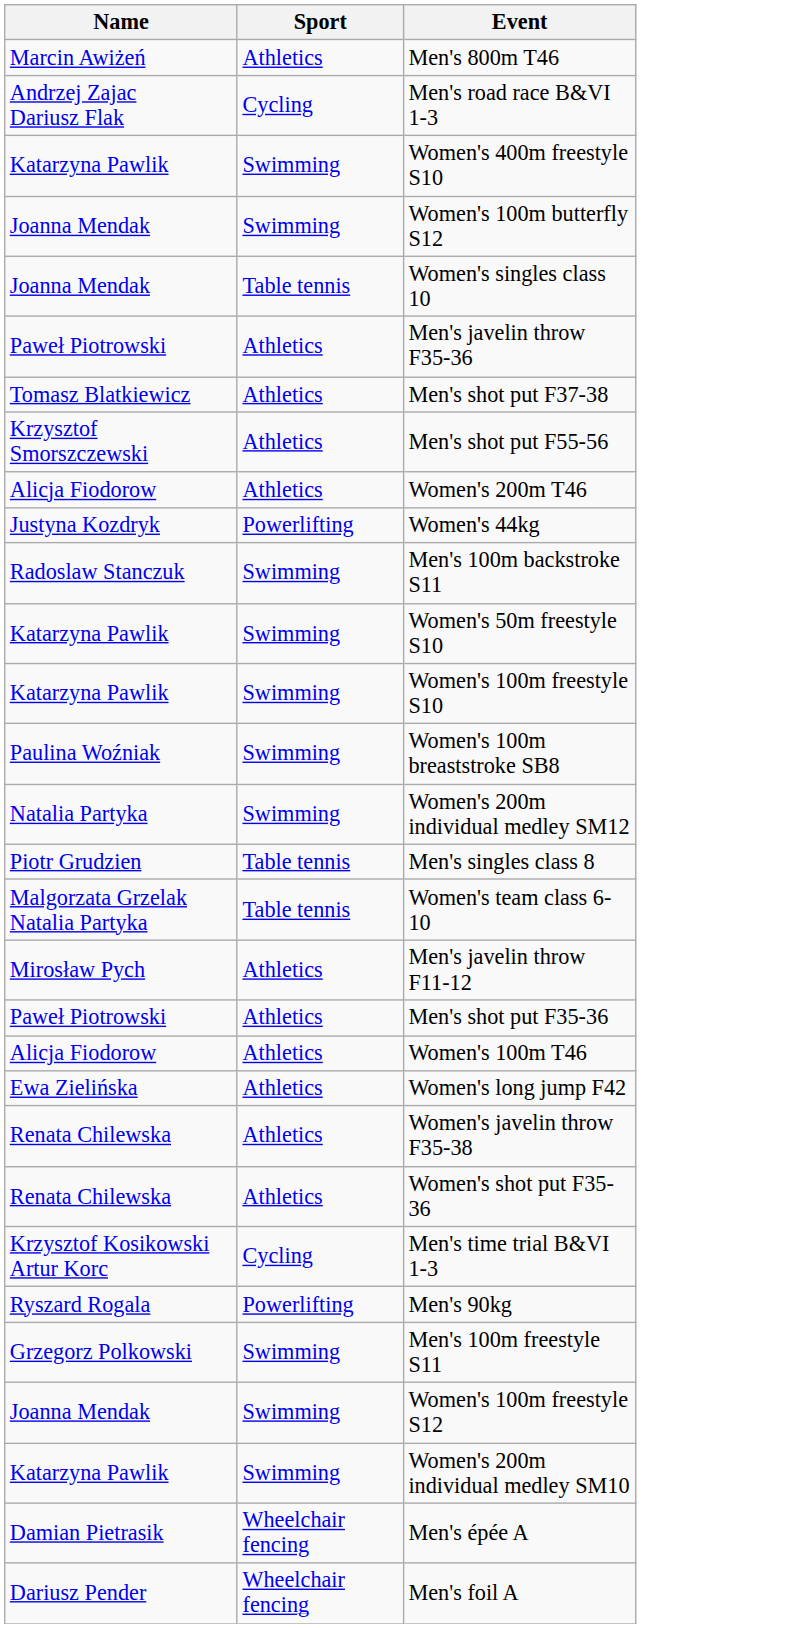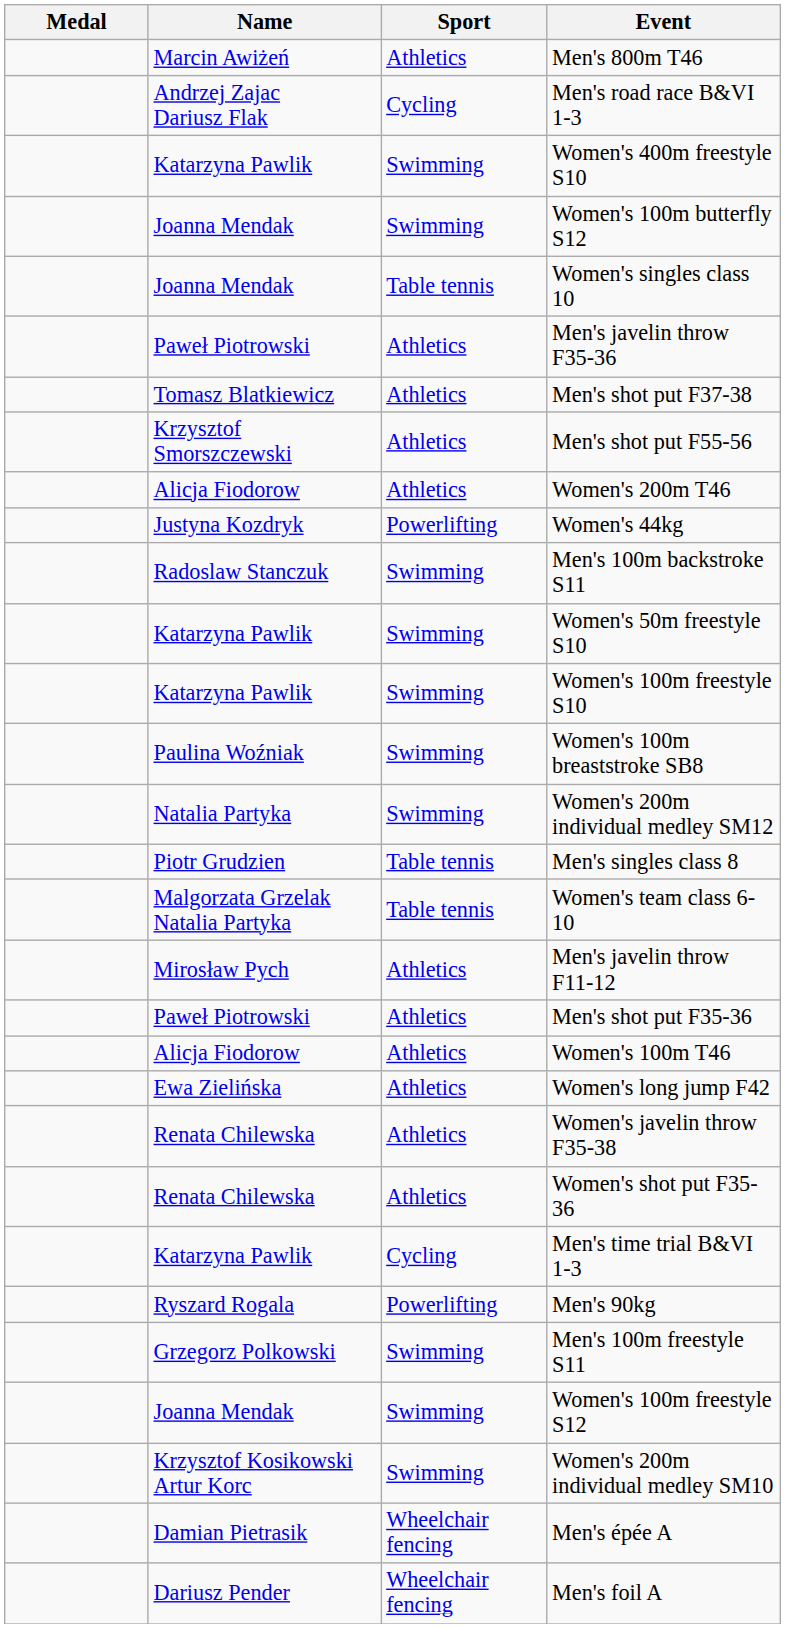+ column: Medal
Men's time trial B&VI 1-3 | Name: Krzysztof Kosikowski Artur Korc -> Katarzyna Pawlik
Women's 200m individual medley SM10 | Name: Katarzyna Pawlik -> Krzysztof Kosikowski Artur Korc
